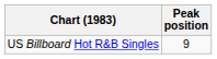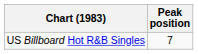US Billboard Hot R&B Singles | Peak position: 9 -> 7
